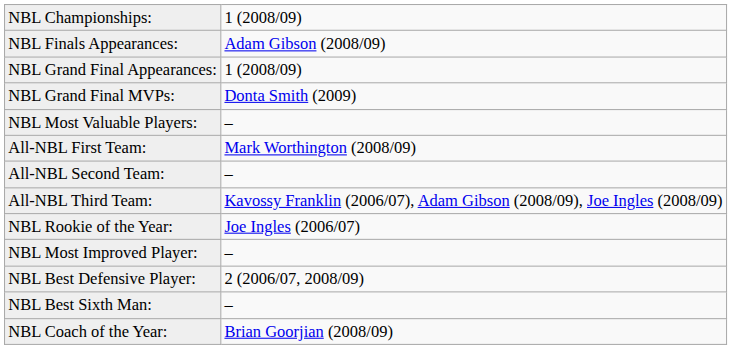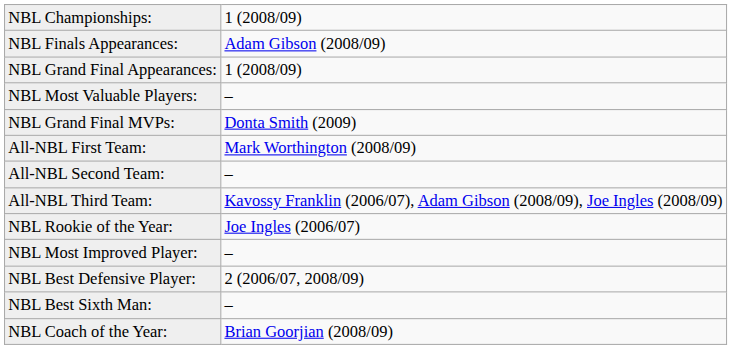rows swapped: NBL Most Valuable Players: <-> NBL Grand Final MVPs:
